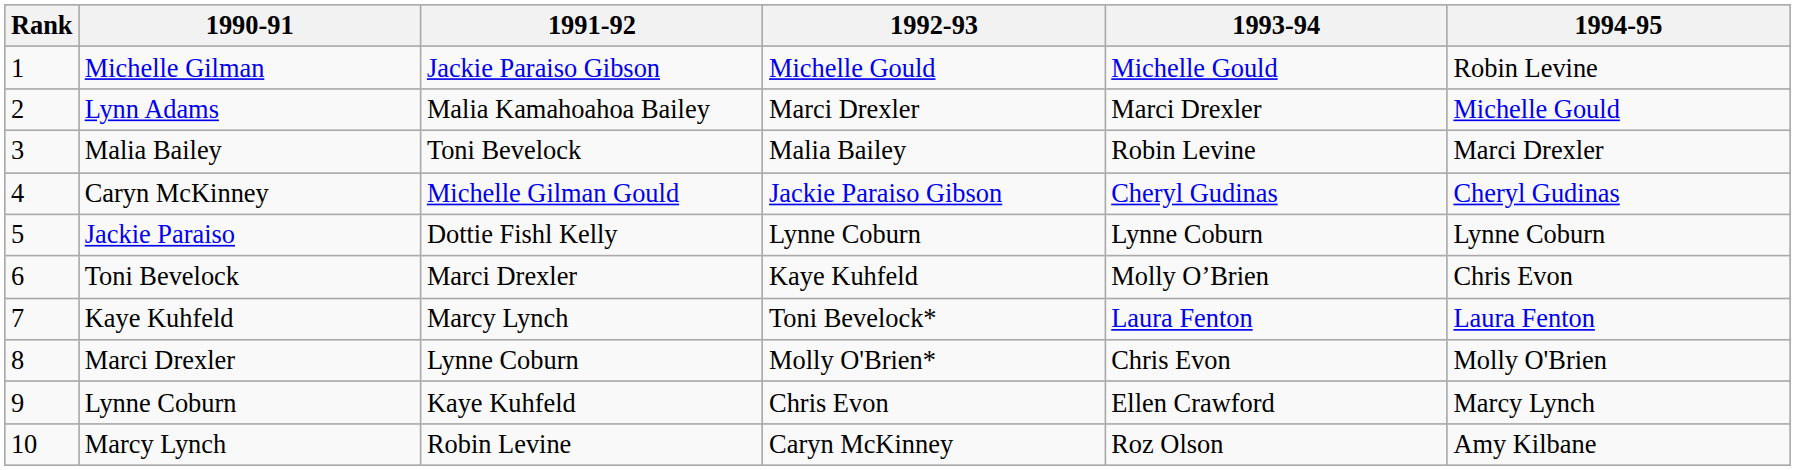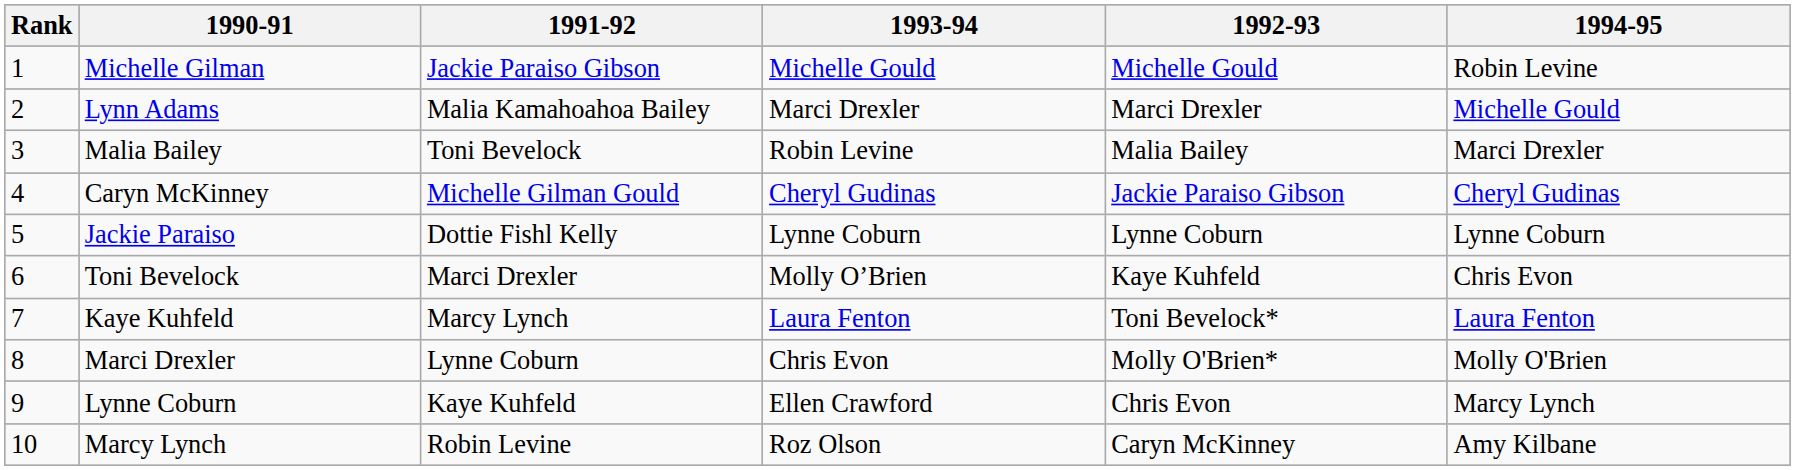columns swapped: 1992-93 <-> 1993-94
